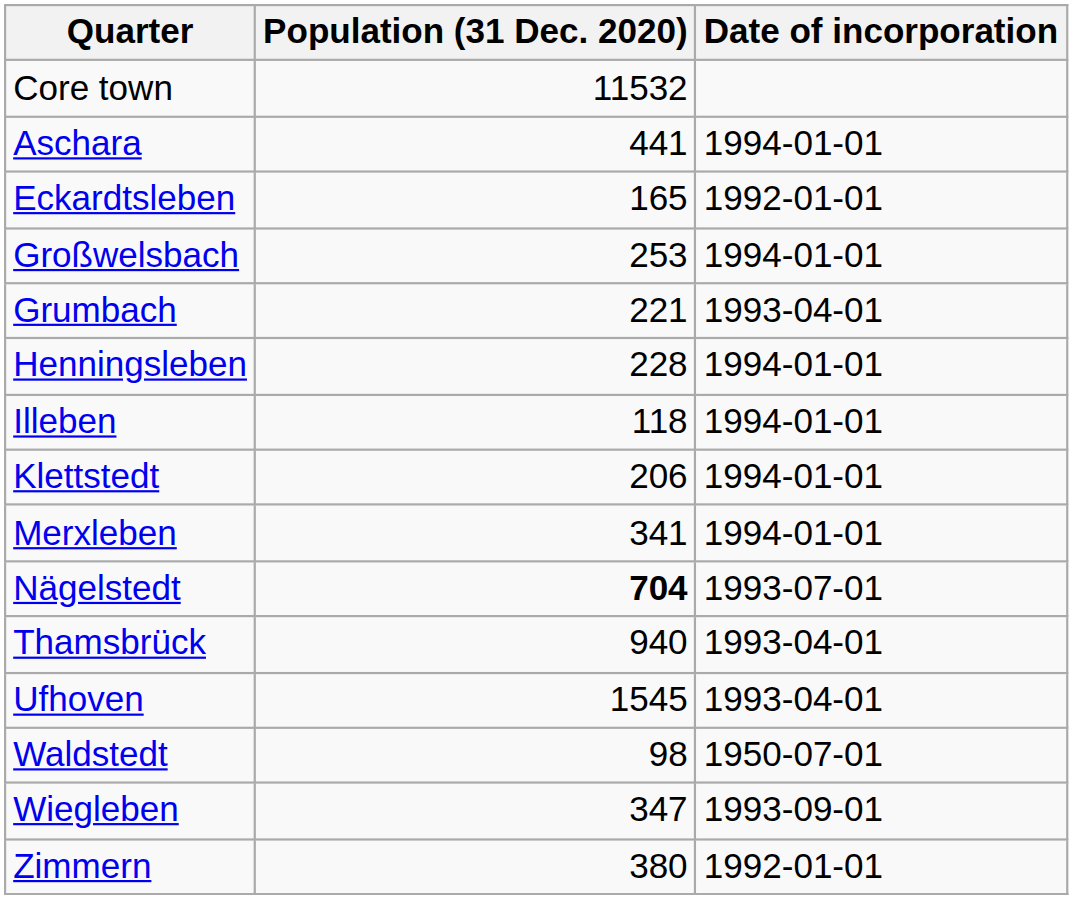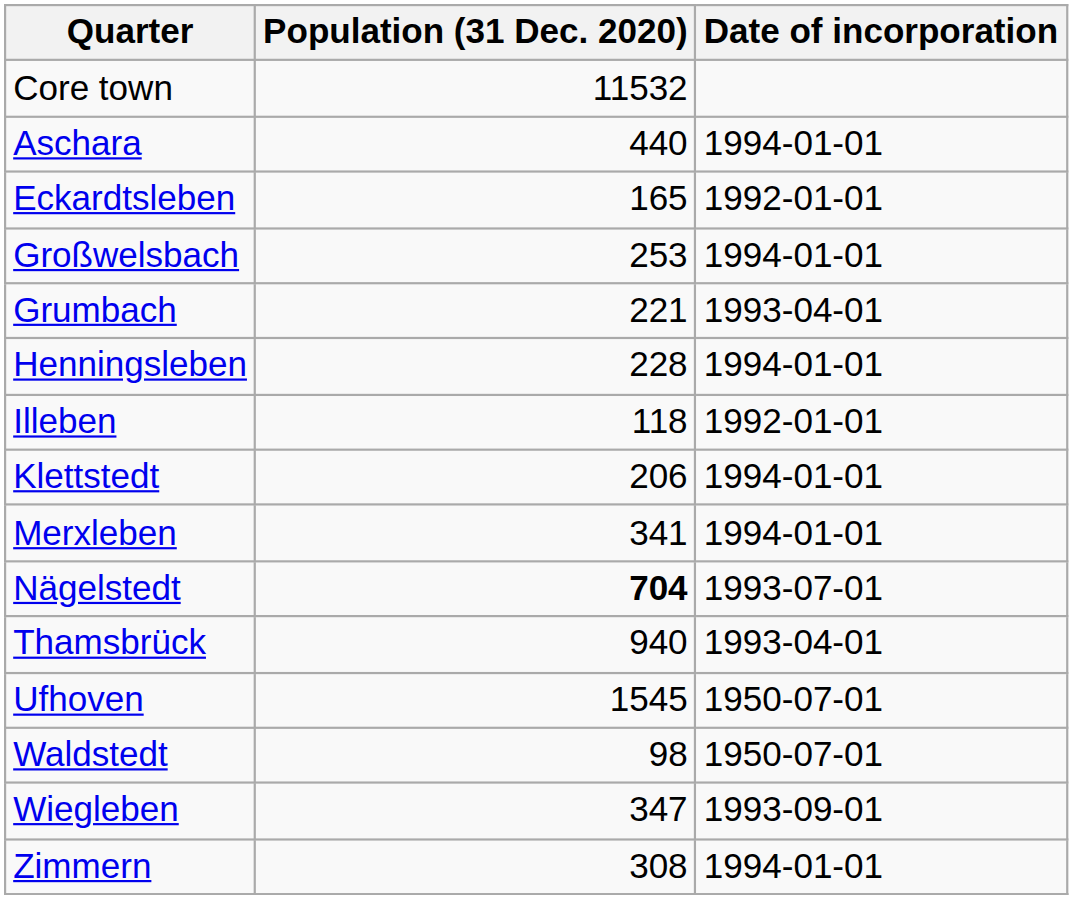Aschara | Population (31 Dec. 2020): 441 -> 440
Illeben | Date of incorporation: 1994-01-01 -> 1992-01-01
Ufhoven | Date of incorporation: 1993-04-01 -> 1950-07-01
Zimmern | Population (31 Dec. 2020): 380 -> 308
Zimmern | Date of incorporation: 1992-01-01 -> 1994-01-01
